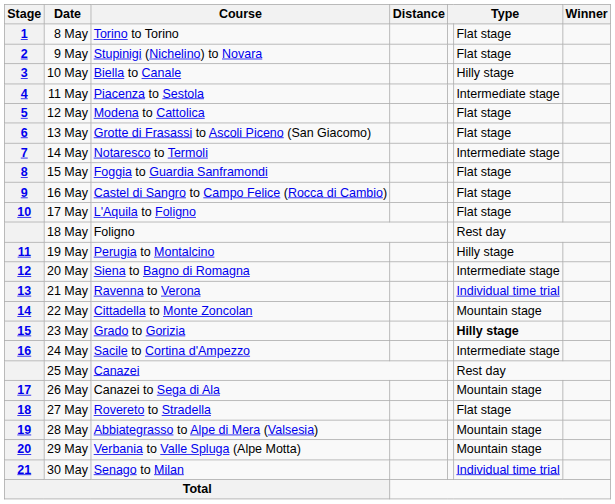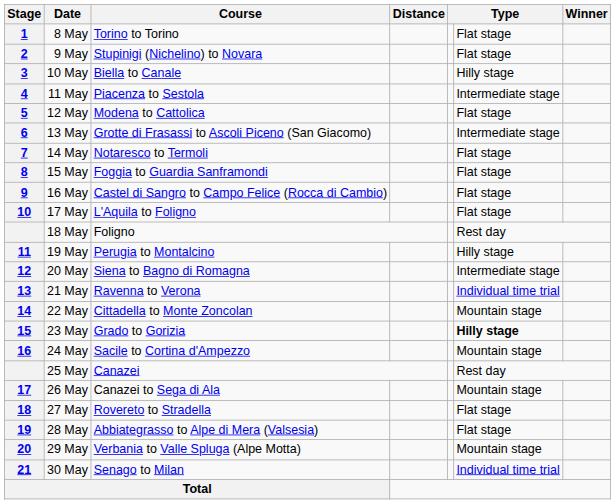13 May | column 6: Flat stage -> Intermediate stage
14 May | column 6: Intermediate stage -> Flat stage
24 May | column 6: Intermediate stage -> Mountain stage
28 May | column 6: Mountain stage -> Flat stage
